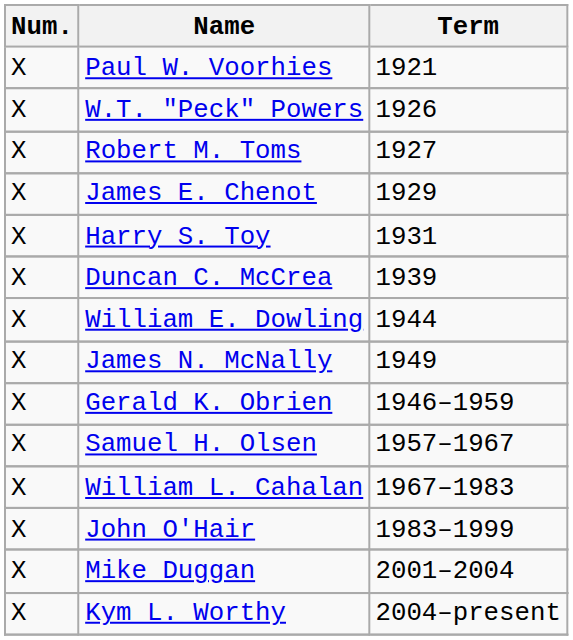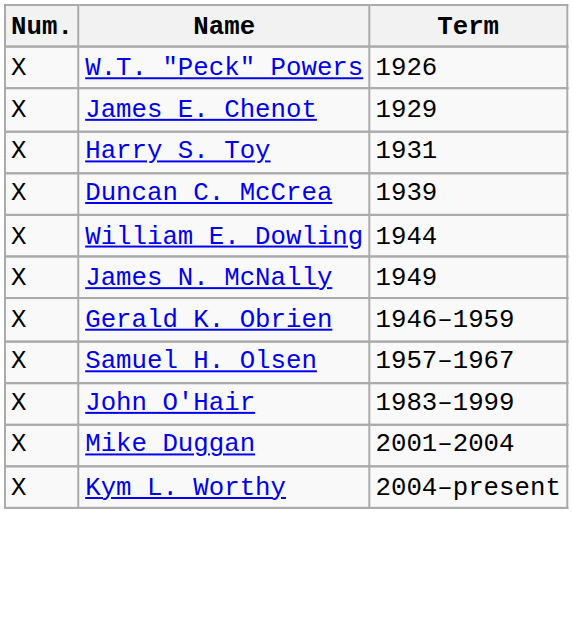- row: X | Paul W. Voorhies | 1921
- row: X | Robert M. Toms | 1927
- row: X | William L. Cahalan | 1967–1983
